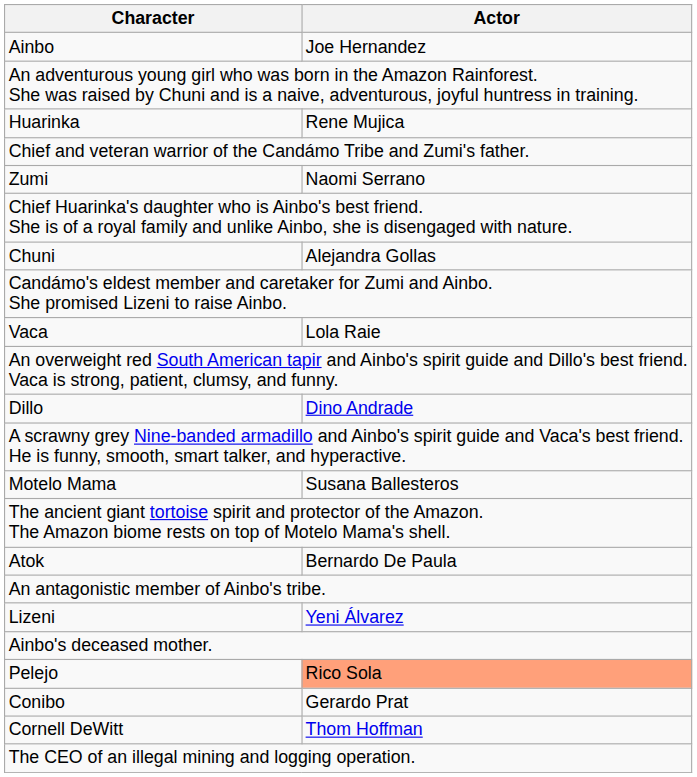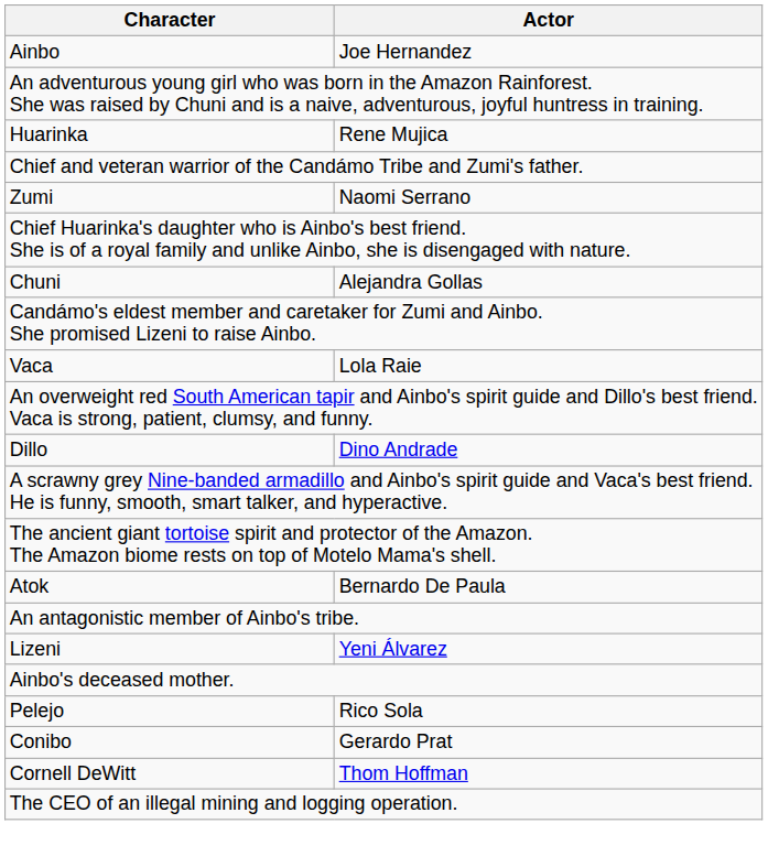- row: Motelo Mama | Susana Ballesteros
Pelejo | Actor: lightsalmon background -> no background
